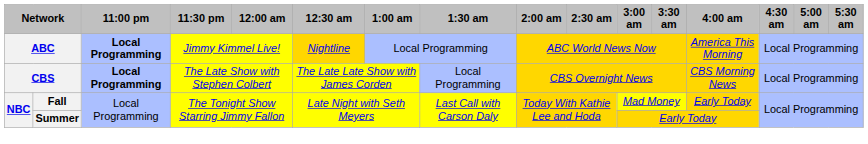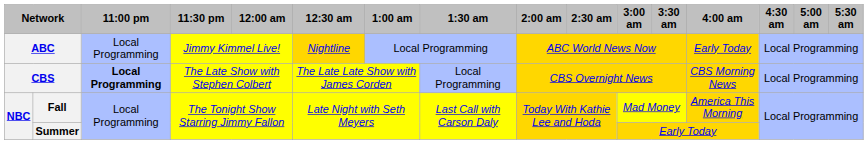ABC | 11:00 pm: bold -> normal
ABC | 4:00 am: America This Morning -> Early Today
Fall | 4:00 am: Early Today -> America This Morning
